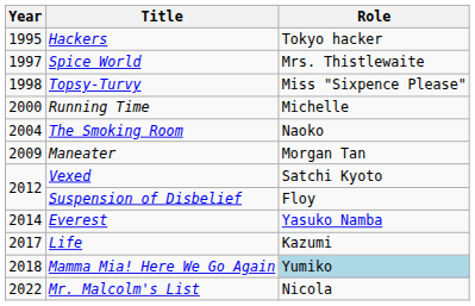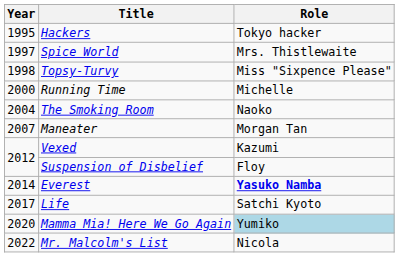Maneater | Year: 2009 -> 2007
Vexed | Role: Satchi Kyoto -> Kazumi
Everest | Role: normal -> bold
Life | Role: Kazumi -> Satchi Kyoto
Mamma Mia! Here We Go Again | Year: 2018 -> 2020
